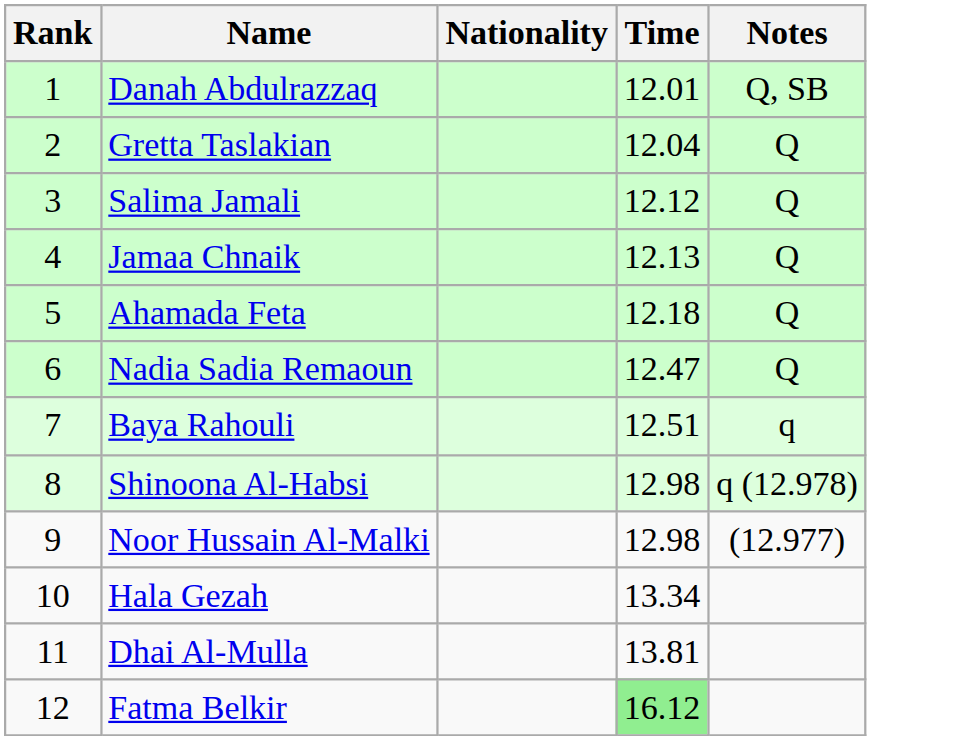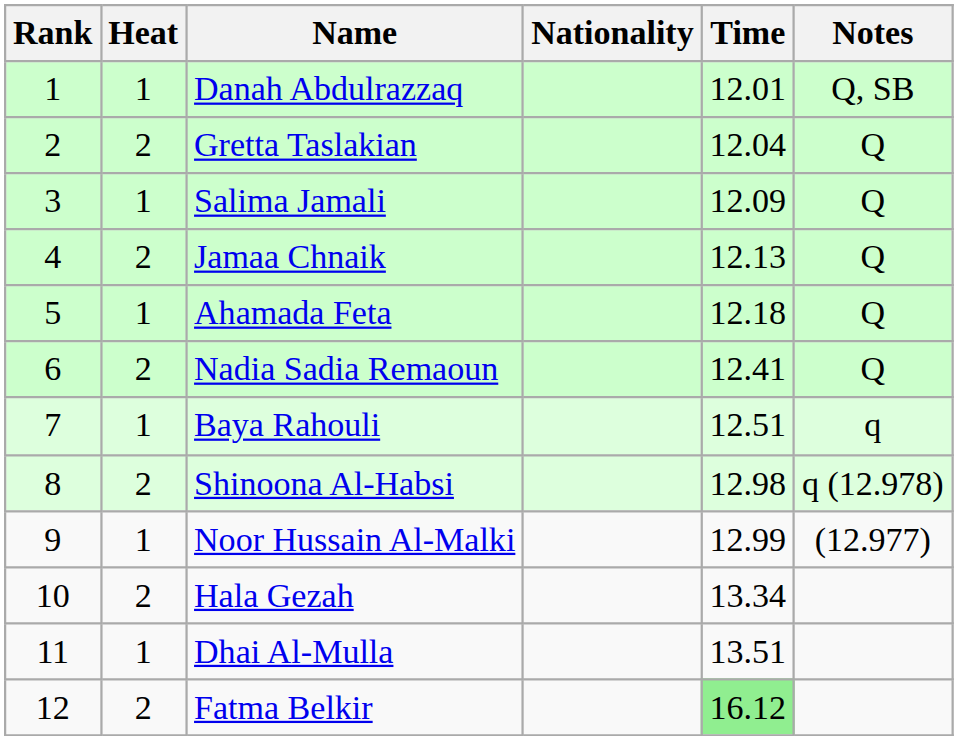+ column: Heat | 1 | 2 | 1 | 2 | 1 | 2 | 1 | 2 | 1 | 2 | 1 | 2
Salima Jamali | Time: 12.12 -> 12.09
Nadia Sadia Remaoun | Time: 12.47 -> 12.41
Noor Hussain Al-Malki | Time: 12.98 -> 12.99
Dhai Al-Mulla | Time: 13.81 -> 13.51
